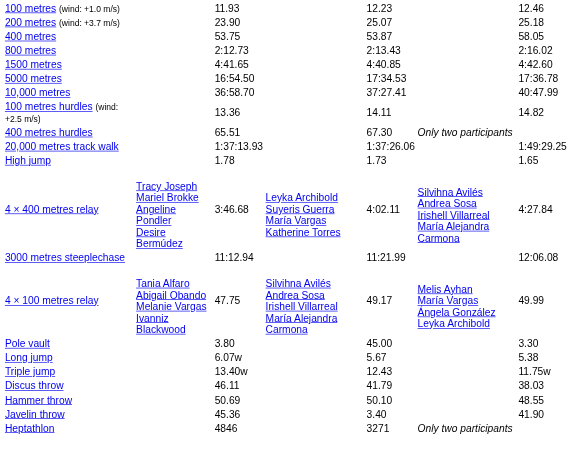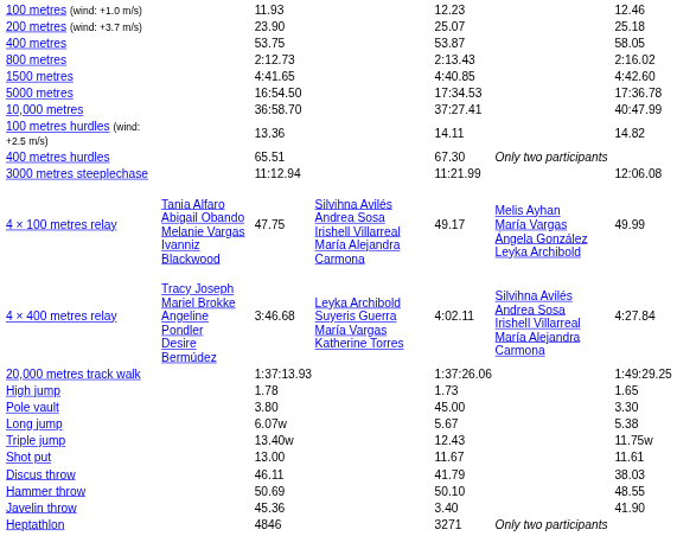rows swapped: 3000 metres steeplechase <-> 20,000 metres track walk
rows swapped: 4 × 100 metres relay <-> High jump
+ row: Shot put | 13.00 | 11.67 | 11.61
